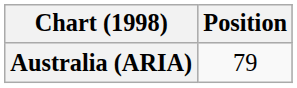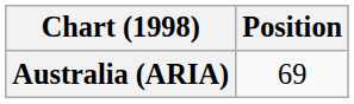Australia (ARIA) | Position: 79 -> 69
